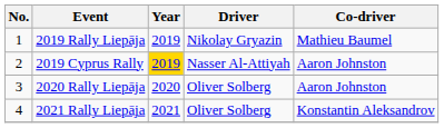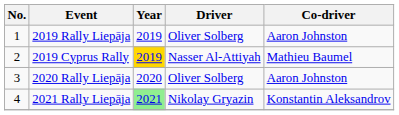2019 Rally Liepāja | Driver: Nikolay Gryazin -> Oliver Solberg
2019 Rally Liepāja | Co-driver: Mathieu Baumel -> Aaron Johnston
2019 Cyprus Rally | Co-driver: Aaron Johnston -> Mathieu Baumel
2021 Rally Liepāja | Year: no background -> lightgreen background
2021 Rally Liepāja | Driver: Oliver Solberg -> Nikolay Gryazin
